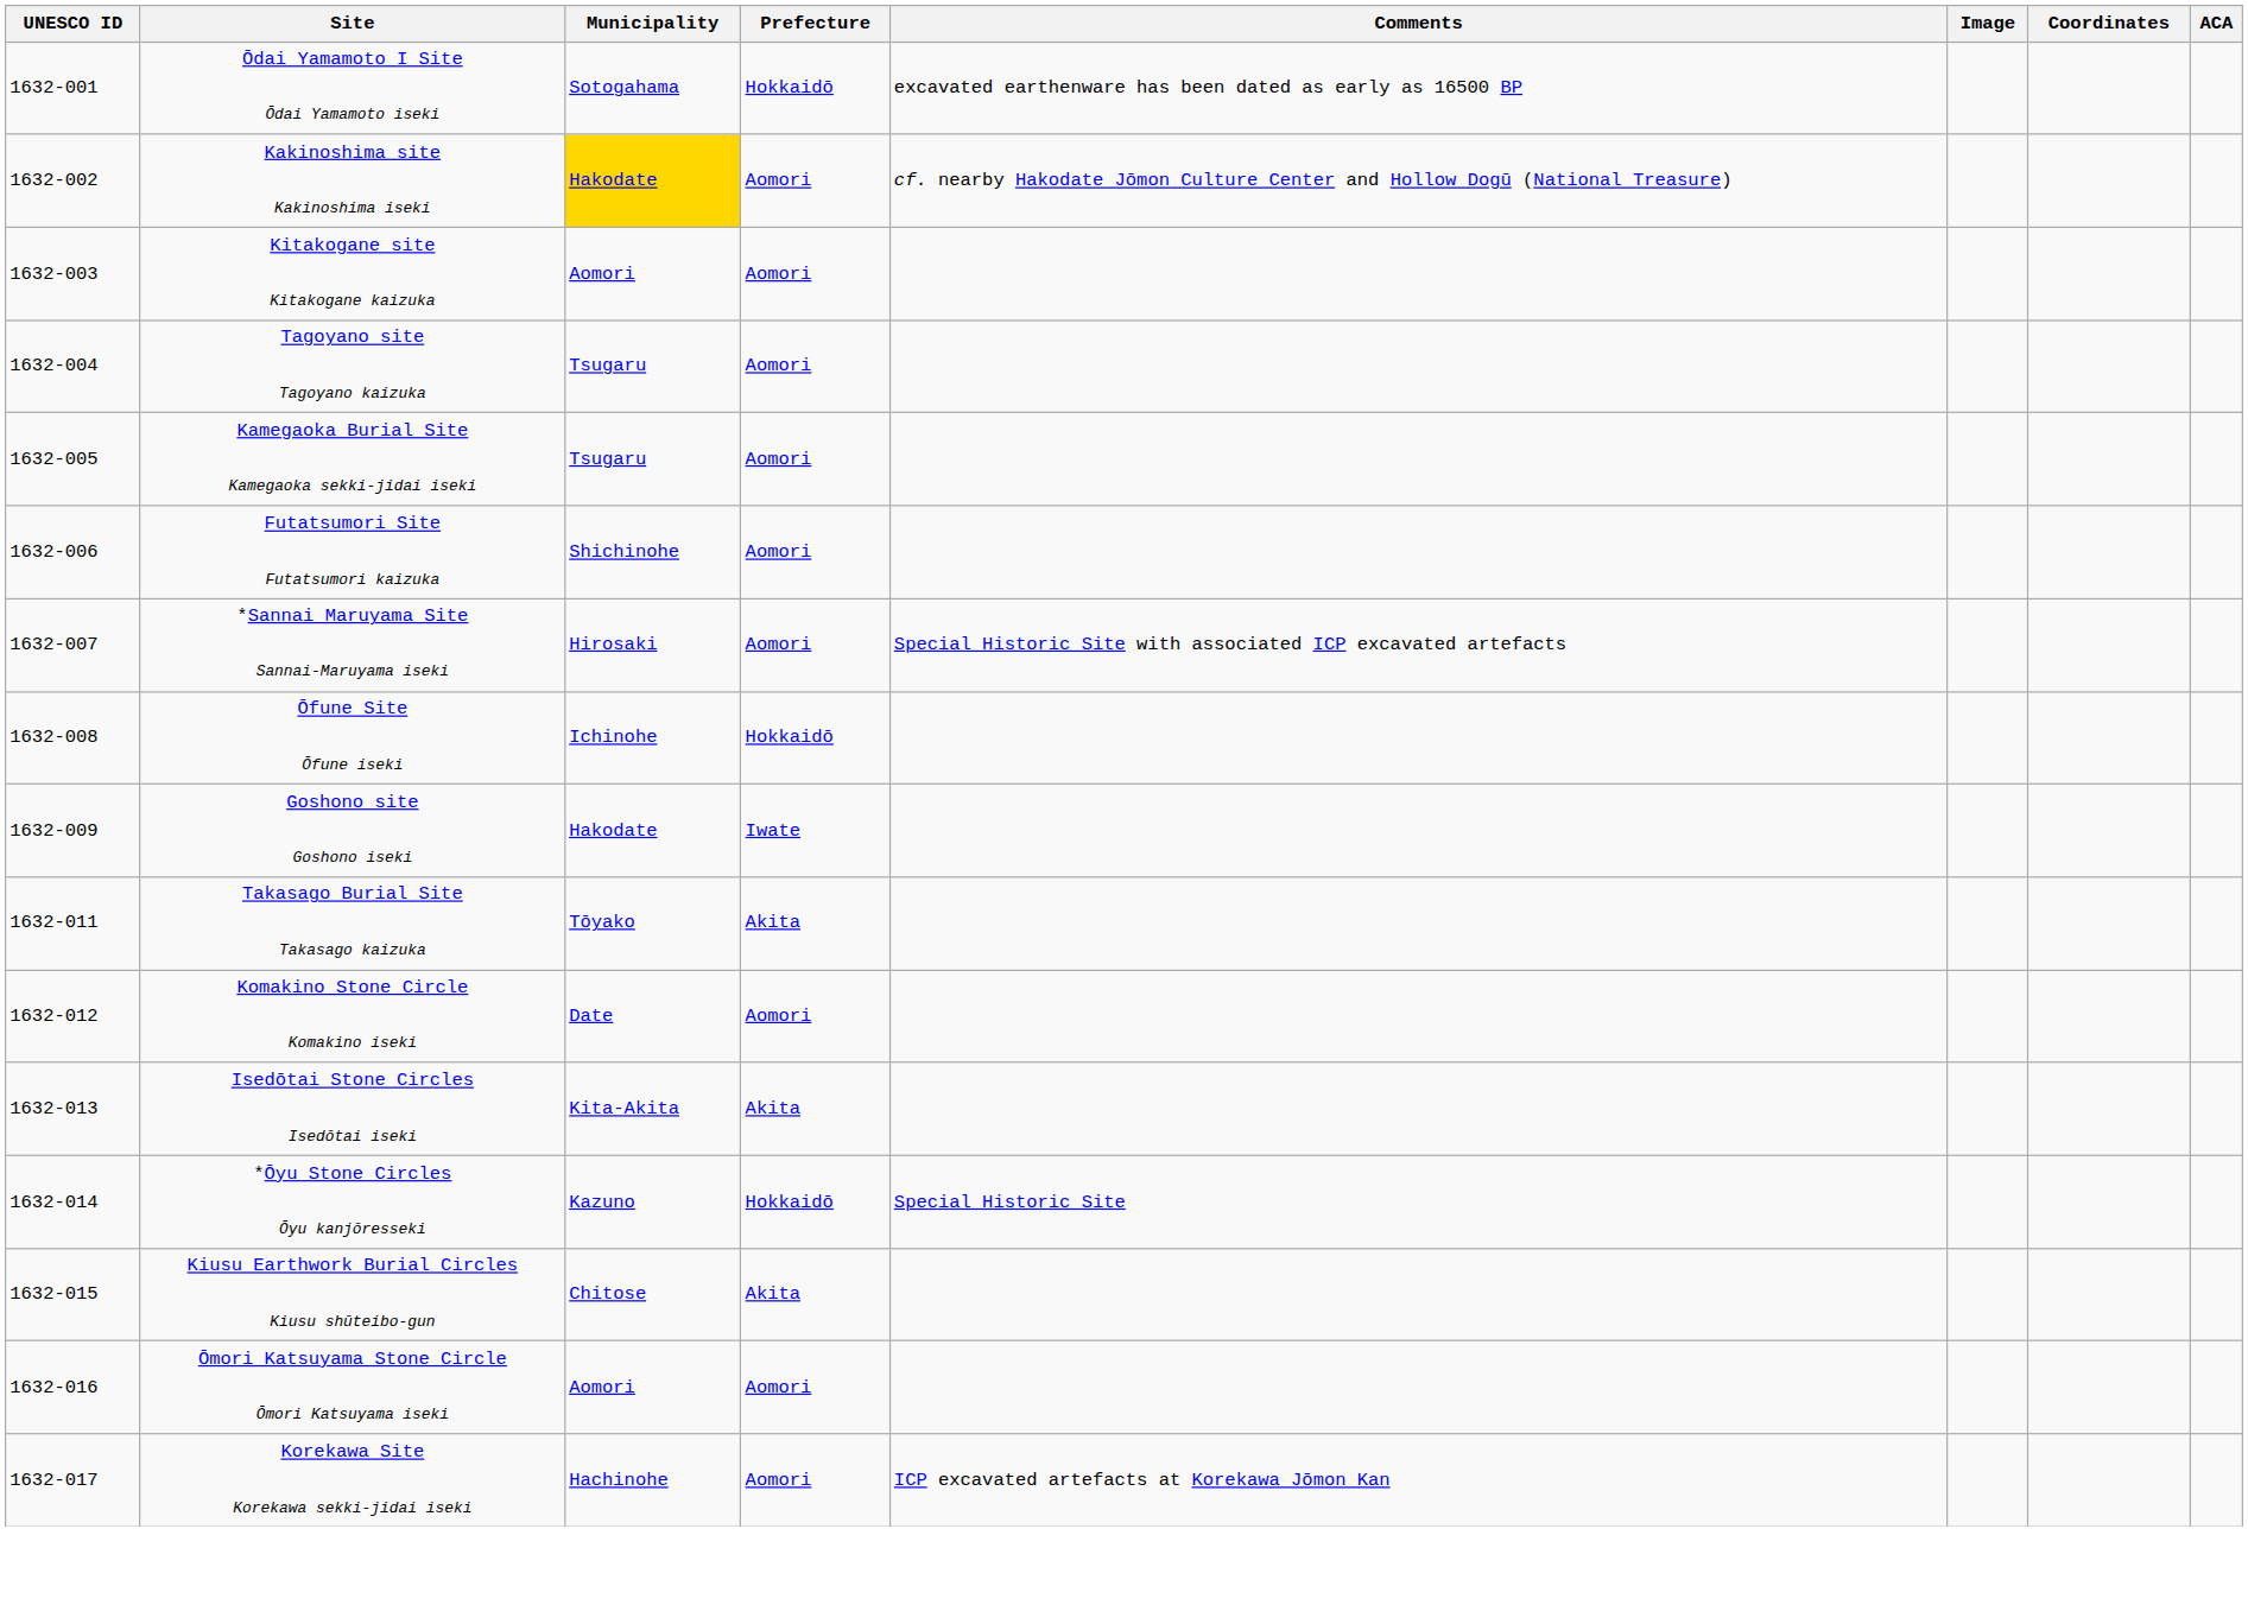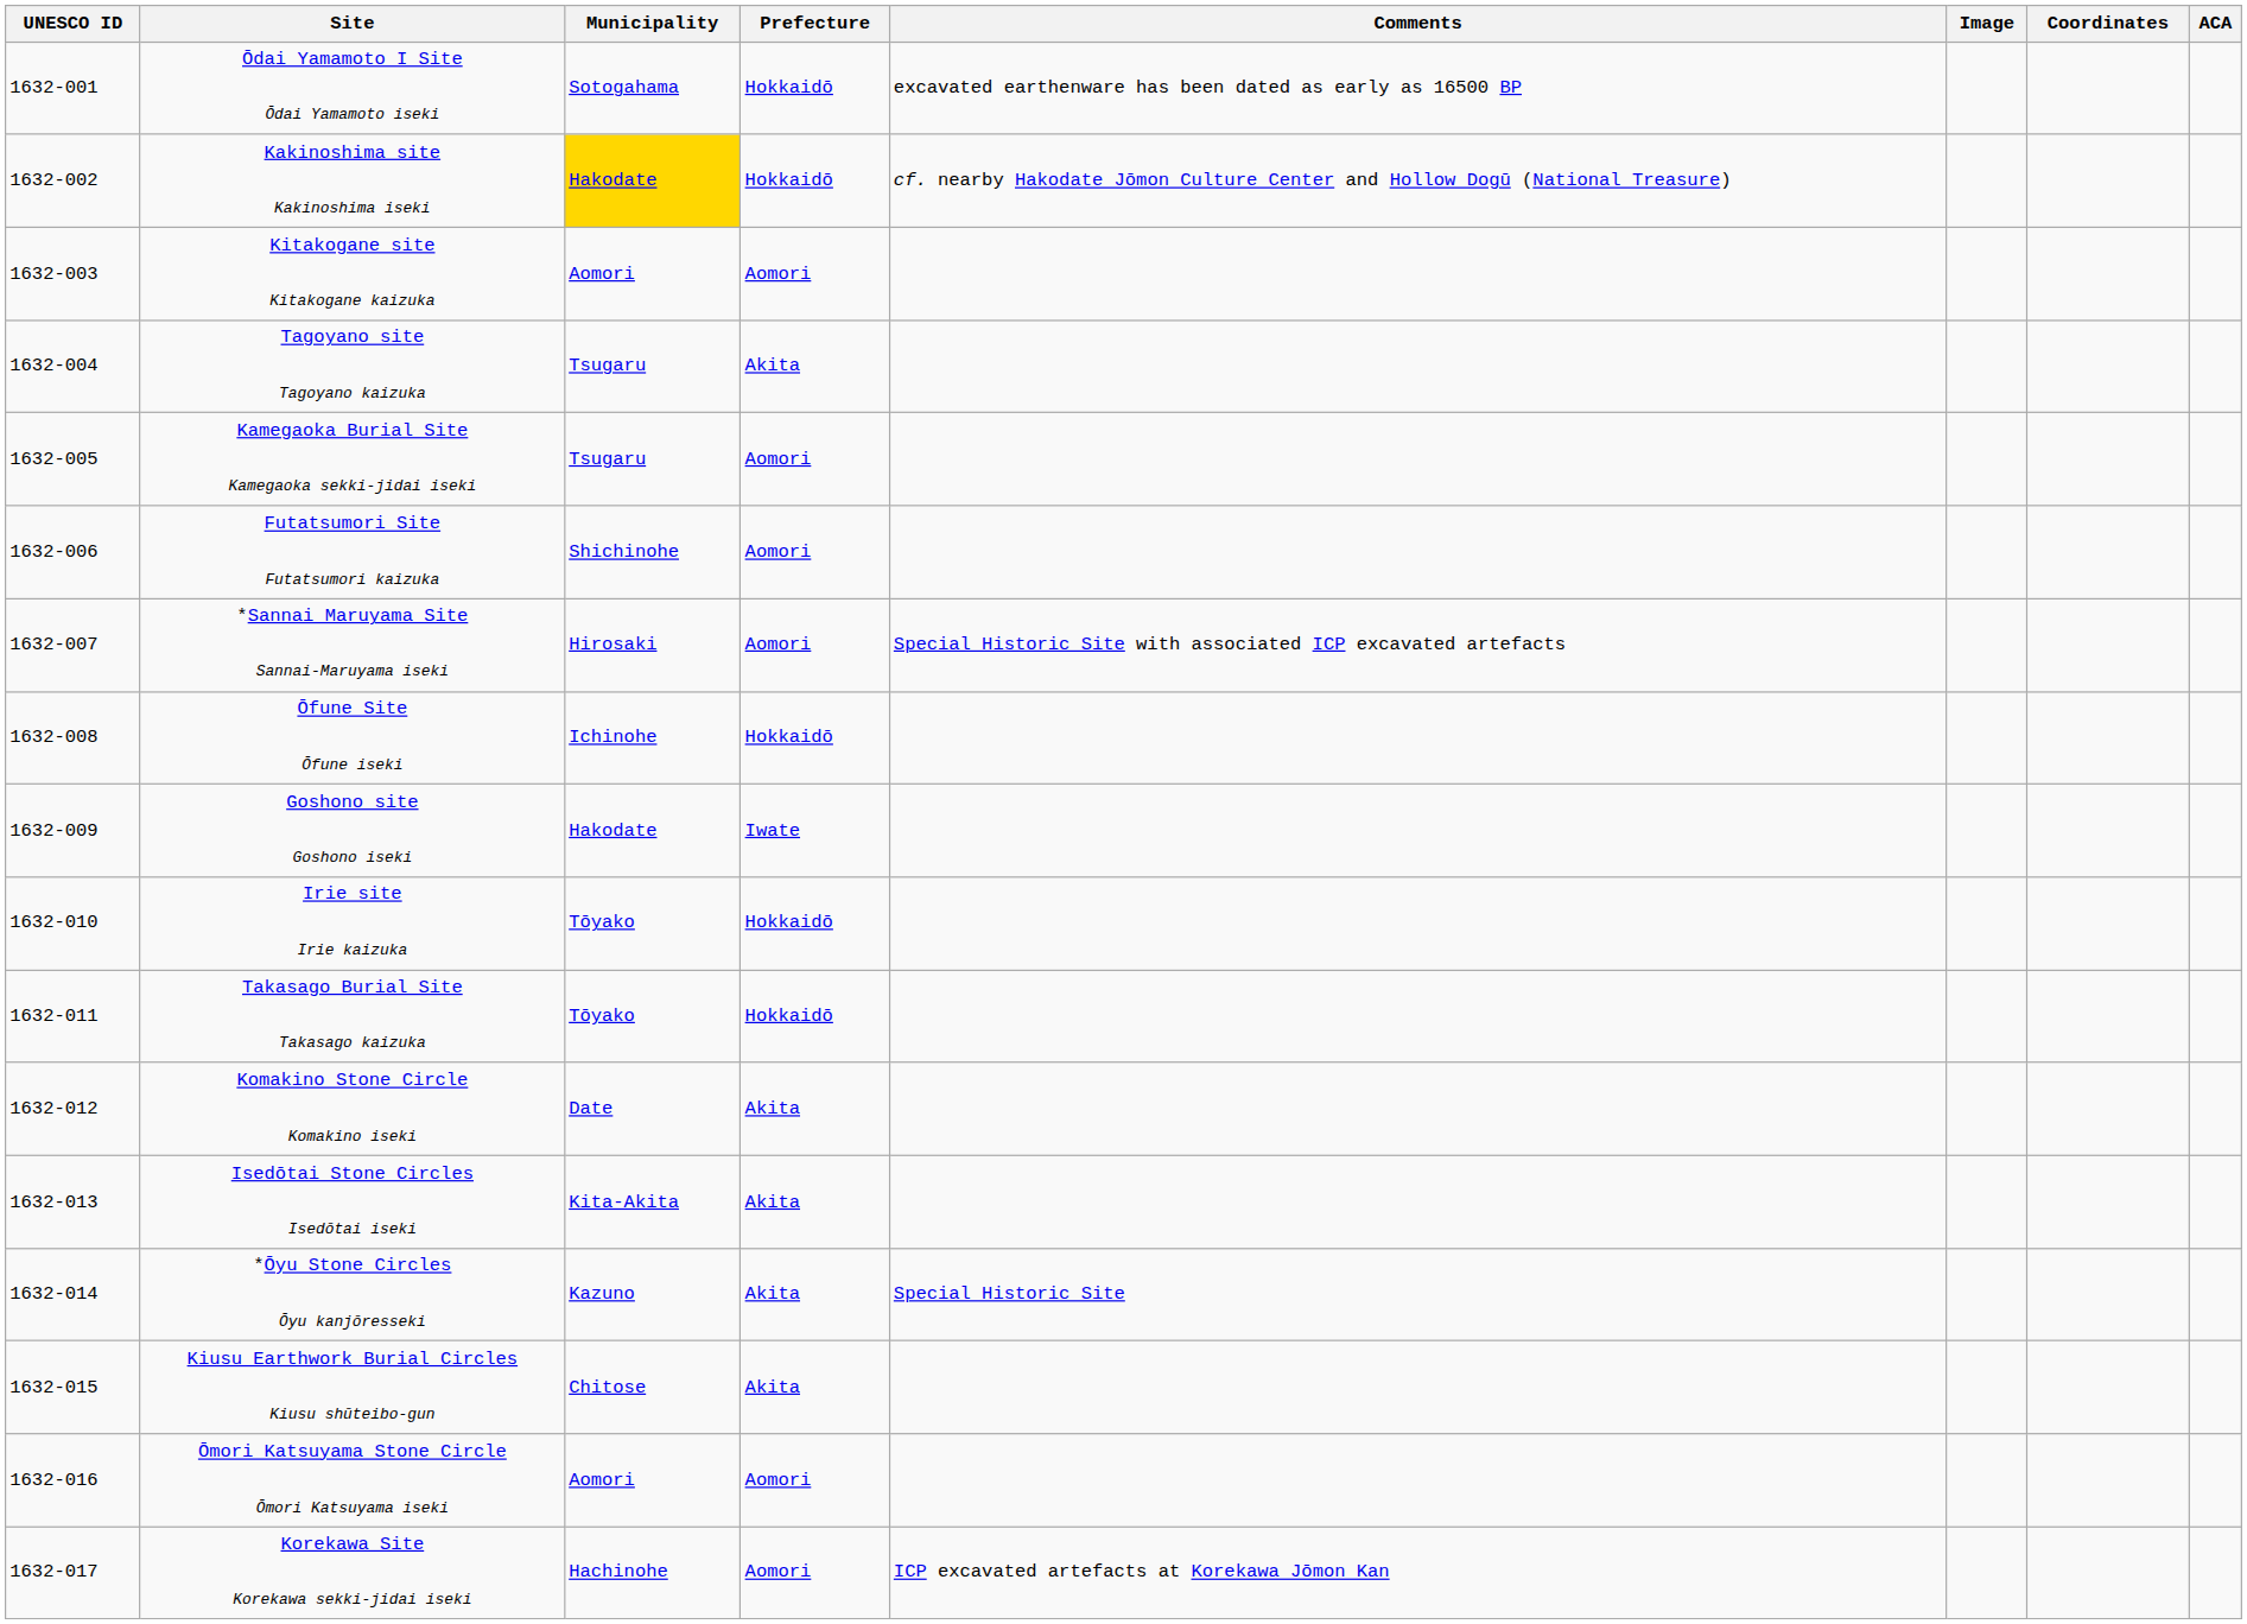Kakinoshima site Kakinoshima iseki | Prefecture: Aomori -> Hokkaidō
Tagoyano site Tagoyano kaizuka | Prefecture: Aomori -> Akita
+ row: 1632-010 | Irie site Irie kaizuka | Tōyako | Hokkaidō
Takasago Burial Site Takasago kaizuka | Prefecture: Akita -> Hokkaidō
Komakino Stone Circle Komakino iseki | Prefecture: Aomori -> Akita
*Ōyu Stone Circles Ōyu kanjōresseki | Prefecture: Hokkaidō -> Akita
